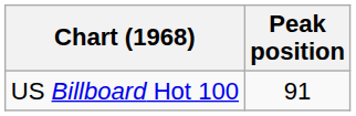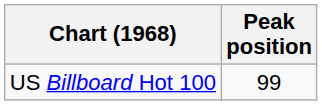US Billboard Hot 100 | Peak position: 91 -> 99
